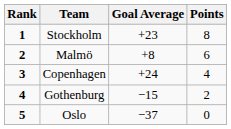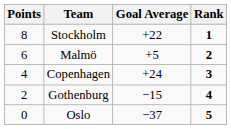columns swapped: Rank <-> Points
Stockholm | Goal Average: +23 -> +22
Malmö | Goal Average: +8 -> +5
